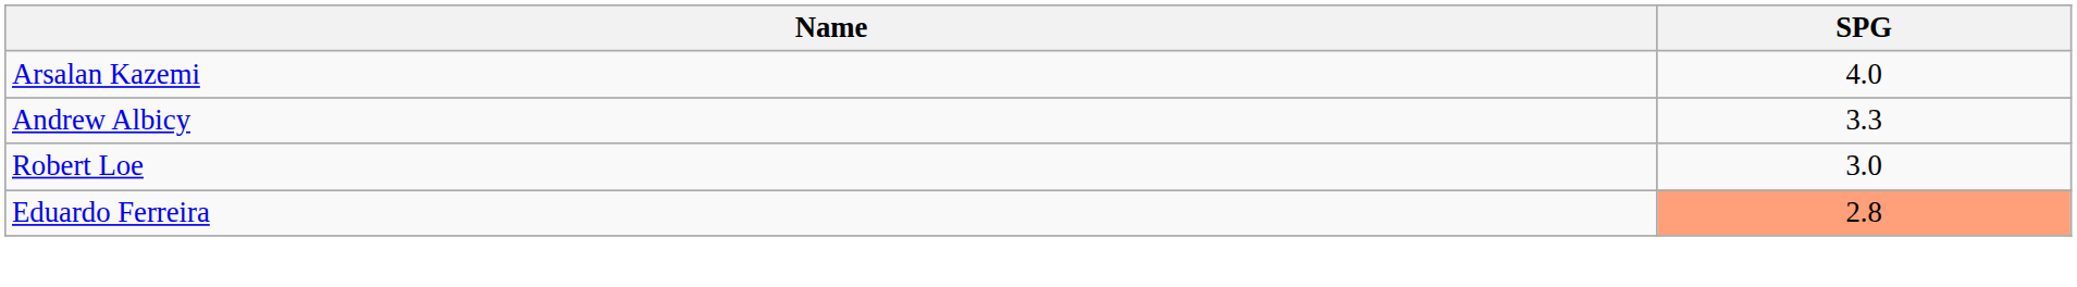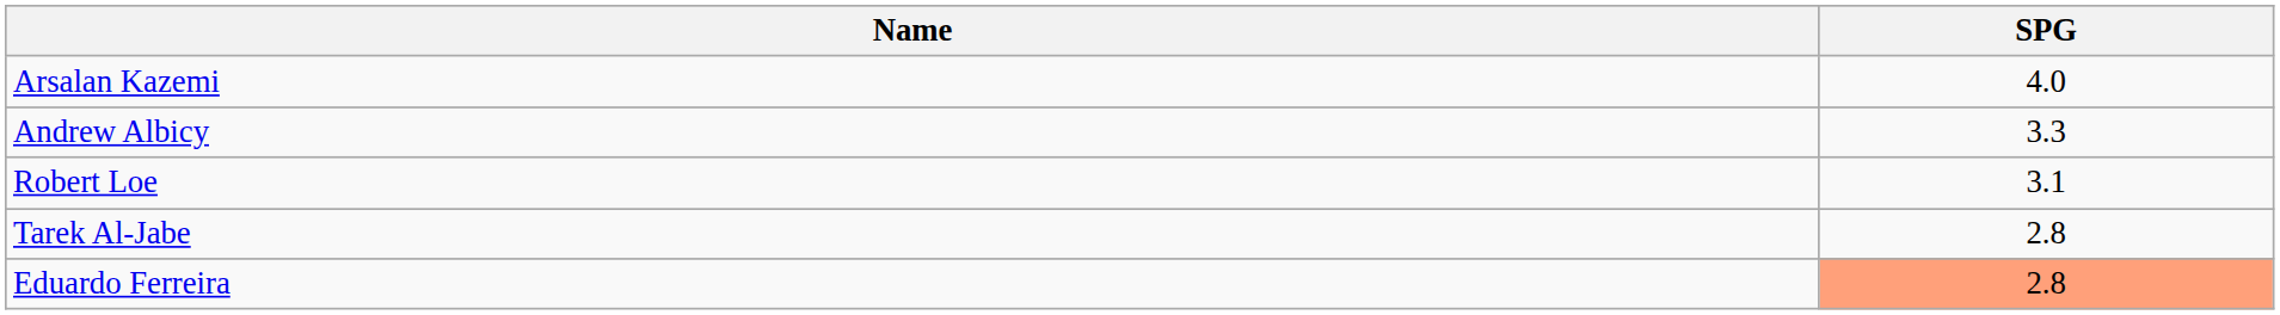Robert Loe | SPG: 3.0 -> 3.1
+ row: Tarek Al-Jabe | 2.8
